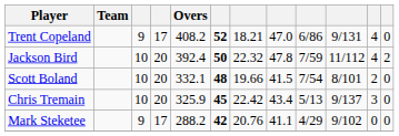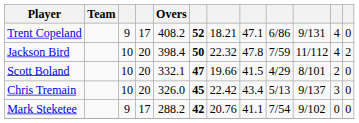Trent Copeland | column 8: 47.0 -> 47.1
Jackson Bird | Overs: 392.4 -> 398.4
Scott Boland | column 6: 48 -> 47
Scott Boland | column 9: 7/54 -> 4/29
Chris Tremain | Overs: 325.9 -> 326.0
Mark Steketee | column 9: 4/29 -> 7/54
